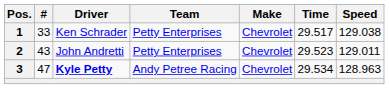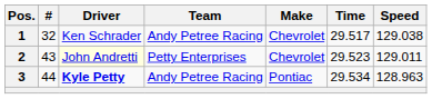1 | #: 33 -> 32
1 | Team: Petty Enterprises -> Andy Petree Racing
2 | Driver: no background -> lightyellow background
3 | #: 47 -> 44
3 | Make: Chevrolet -> Pontiac
